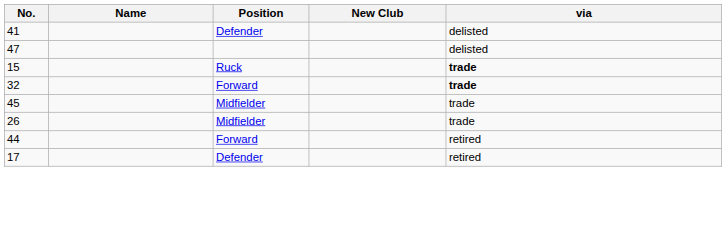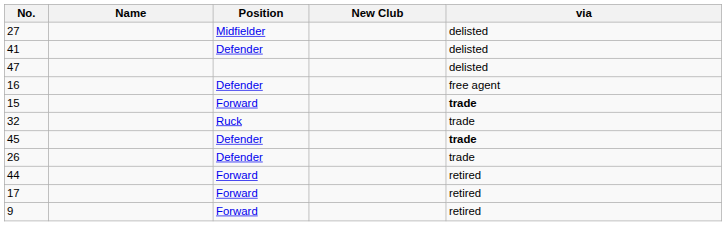+ row: 27 | Midfielder | delisted
+ row: 16 | Defender | free agent
15 | Position: Ruck -> Forward
32 | Position: Forward -> Ruck
32 | via: bold -> normal
45 | Position: Midfielder -> Defender
45 | via: normal -> bold
26 | Position: Midfielder -> Defender
17 | Position: Defender -> Forward
+ row: 9 | Forward | retired
